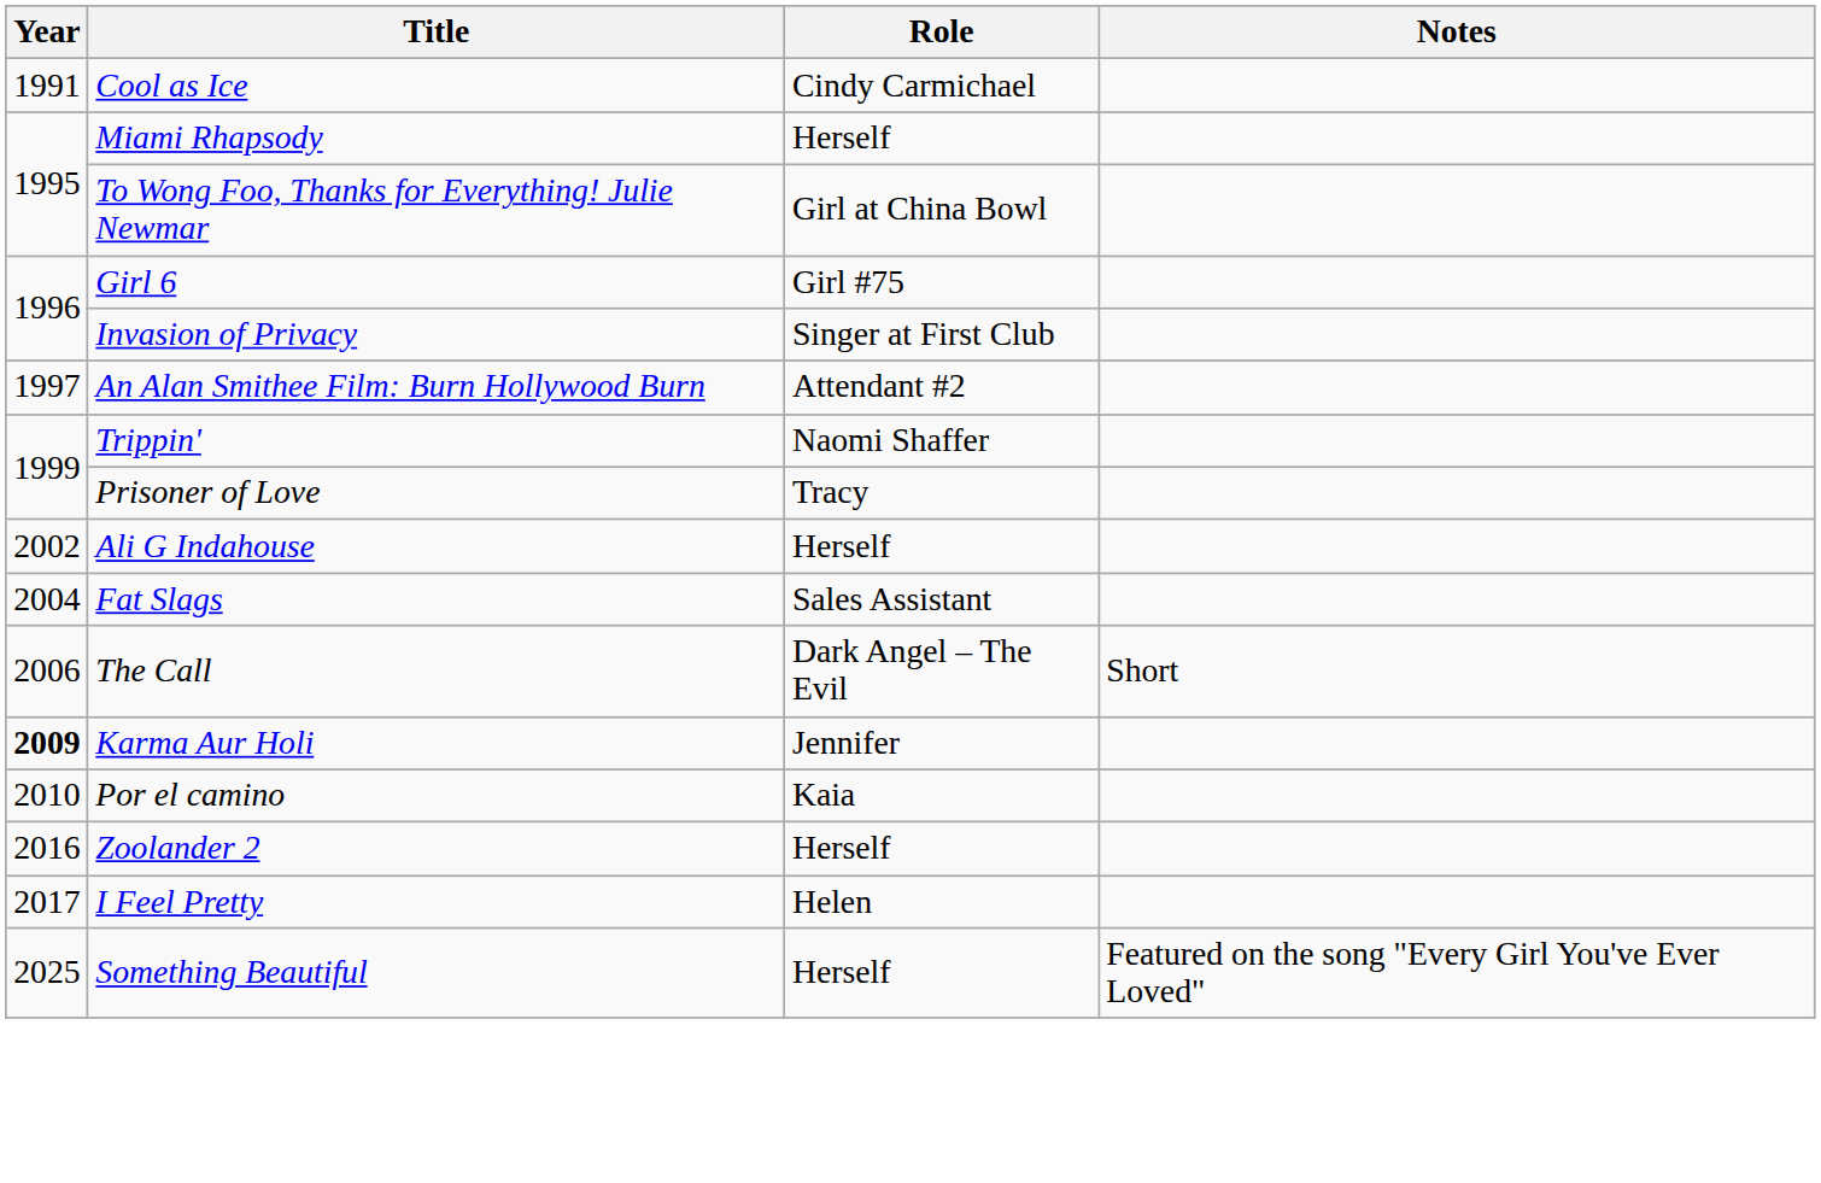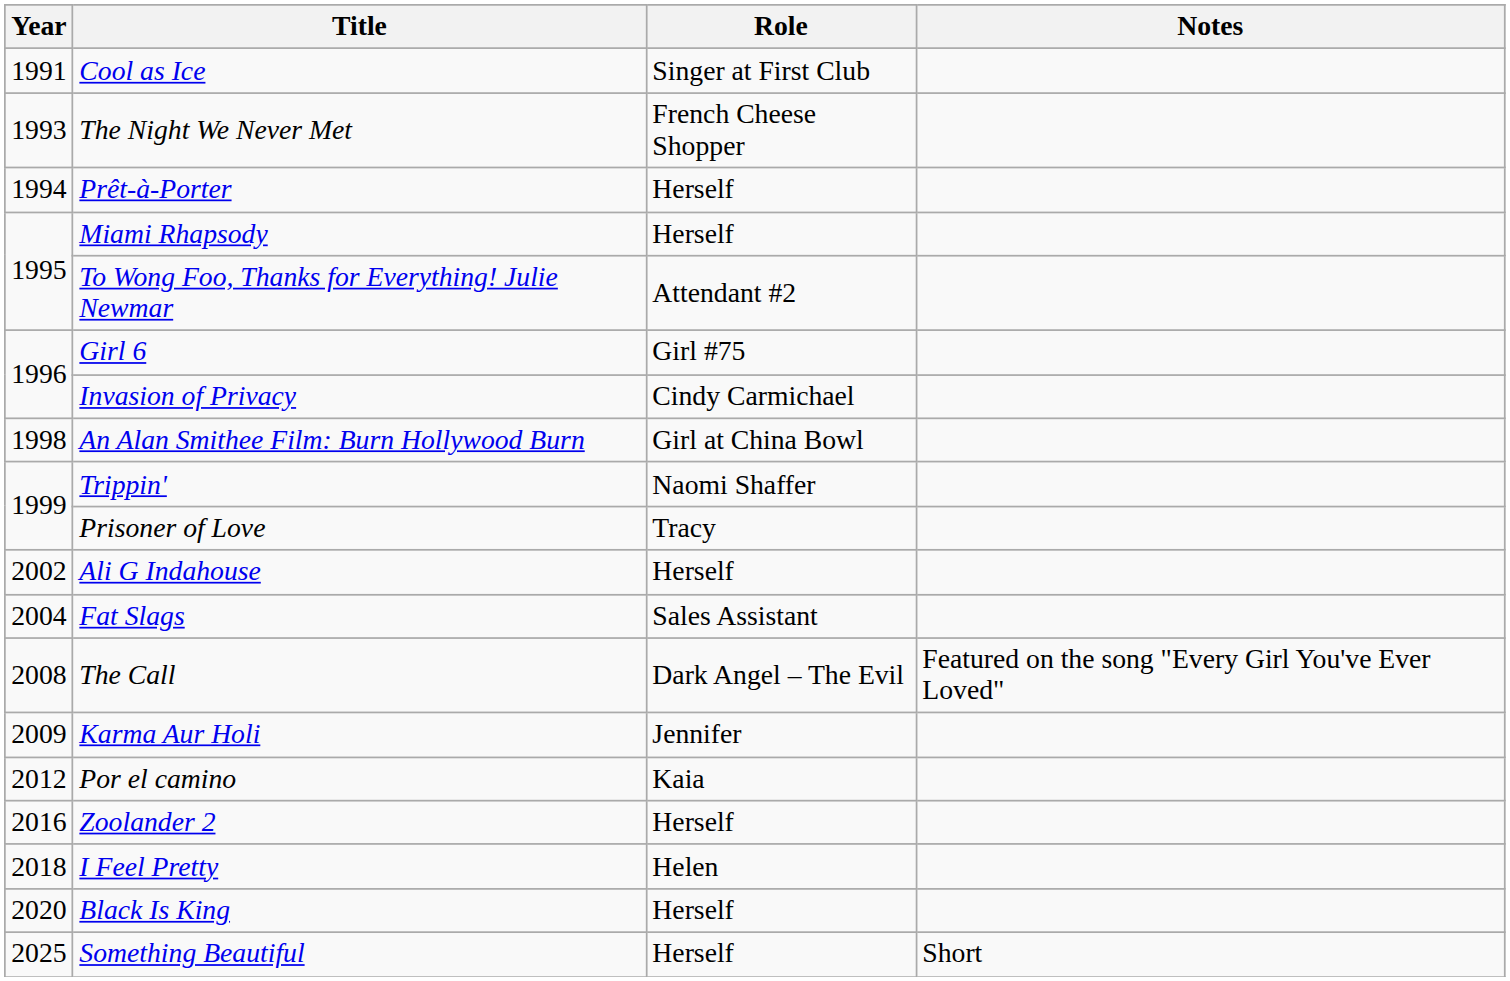Cool as Ice | Role: Cindy Carmichael -> Singer at First Club
+ row: 1993 | The Night We Never Met | French Cheese Shopper
+ row: 1994 | Prêt-à-Porter | Herself
To Wong Foo, Thanks for Everything! Julie Newmar | Role: Girl at China Bowl -> Attendant #2
Invasion of Privacy | Role: Singer at First Club -> Cindy Carmichael
An Alan Smithee Film: Burn Hollywood Burn | Year: 1997 -> 1998
An Alan Smithee Film: Burn Hollywood Burn | Role: Attendant #2 -> Girl at China Bowl
The Call | Year: 2006 -> 2008
The Call | Notes: Short -> Featured on the song "Every Girl You've Ever Loved"
Karma Aur Holi | Year: bold -> normal
Por el camino | Year: 2010 -> 2012
I Feel Pretty | Year: 2017 -> 2018
+ row: 2020 | Black Is King | Herself
Something Beautiful | Notes: Featured on the song "Every Girl You've Ever Loved" -> Short
